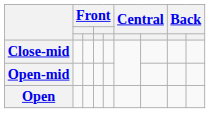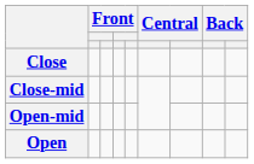+ row: Close
